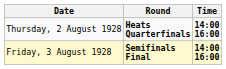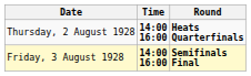columns swapped: Time <-> Round
